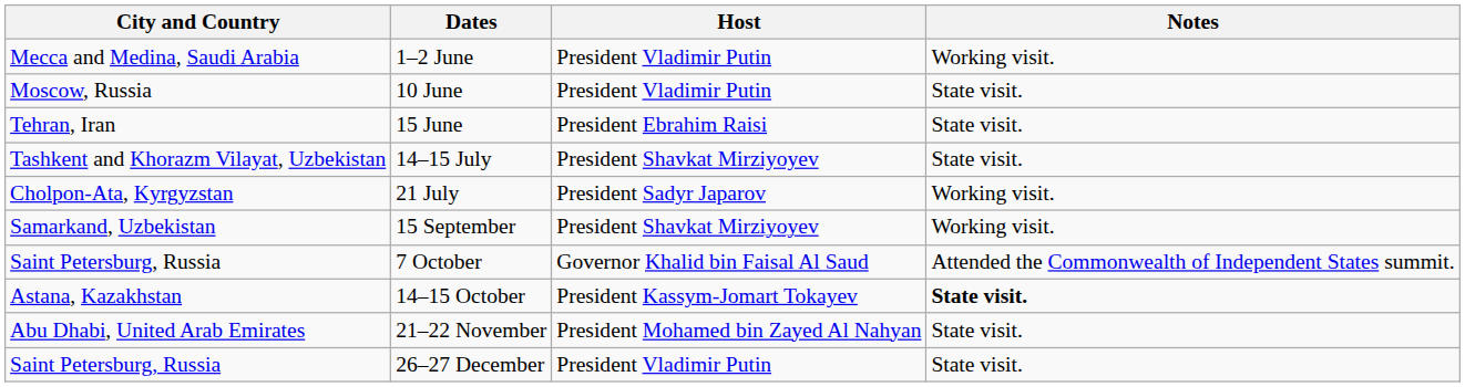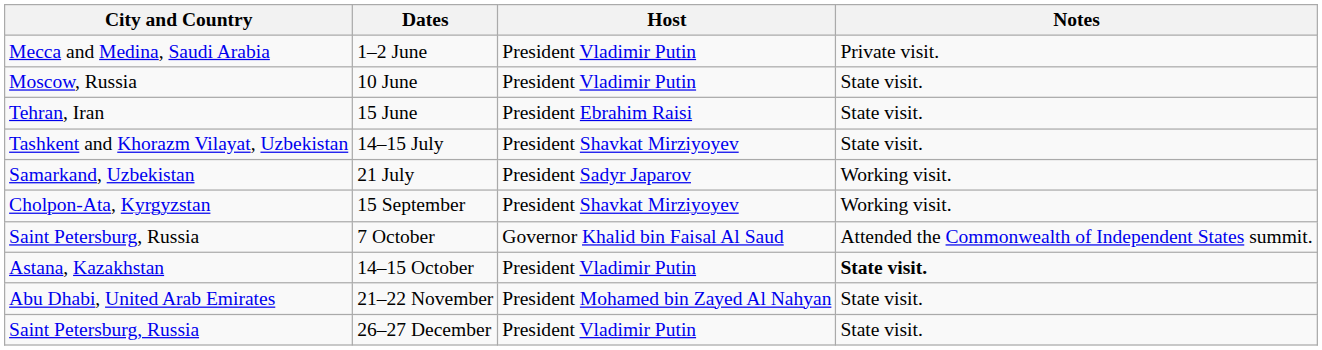1–2 June | Notes: Working visit. -> Private visit.
21 July | City and Country: Cholpon-Ata, Kyrgyzstan -> Samarkand, Uzbekistan
15 September | City and Country: Samarkand, Uzbekistan -> Cholpon-Ata, Kyrgyzstan
14–15 October | Host: President Kassym-Jomart Tokayev -> President Vladimir Putin
